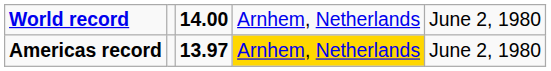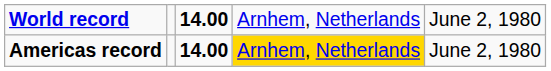Americas record | column 3: 13.97 -> 14.00
